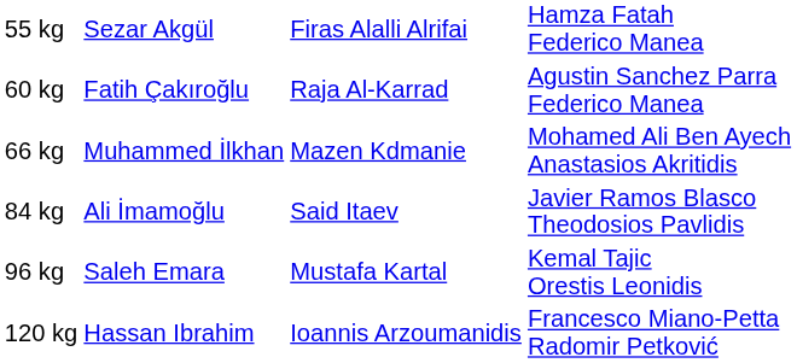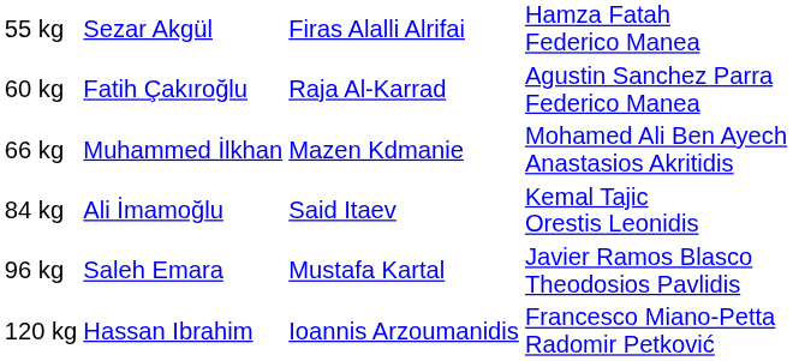84 kg | column 4: Javier Ramos Blasco Theodosios Pavlidis -> Kemal Tajic Orestis Leonidis
96 kg | column 4: Kemal Tajic Orestis Leonidis -> Javier Ramos Blasco Theodosios Pavlidis
